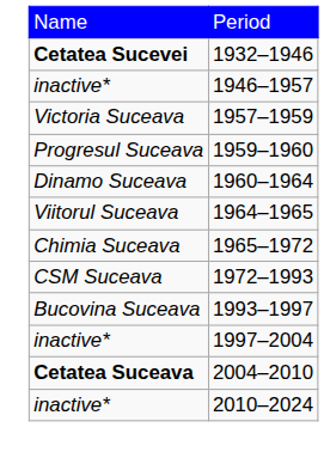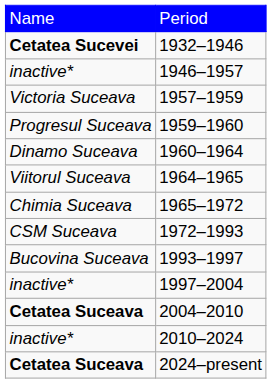+ row: Cetatea Suceava | 2024–present
